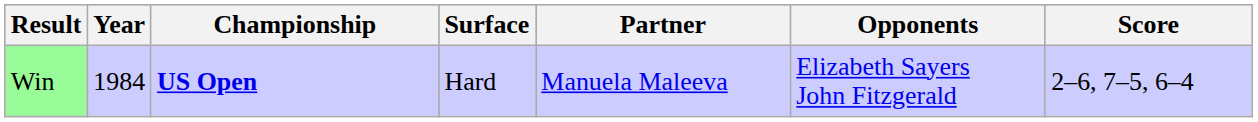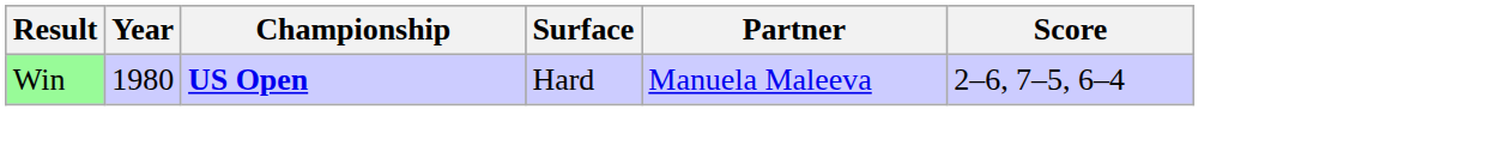- column: Opponents | Elizabeth Sayers John Fitzgerald
Win | Year: 1984 -> 1980
